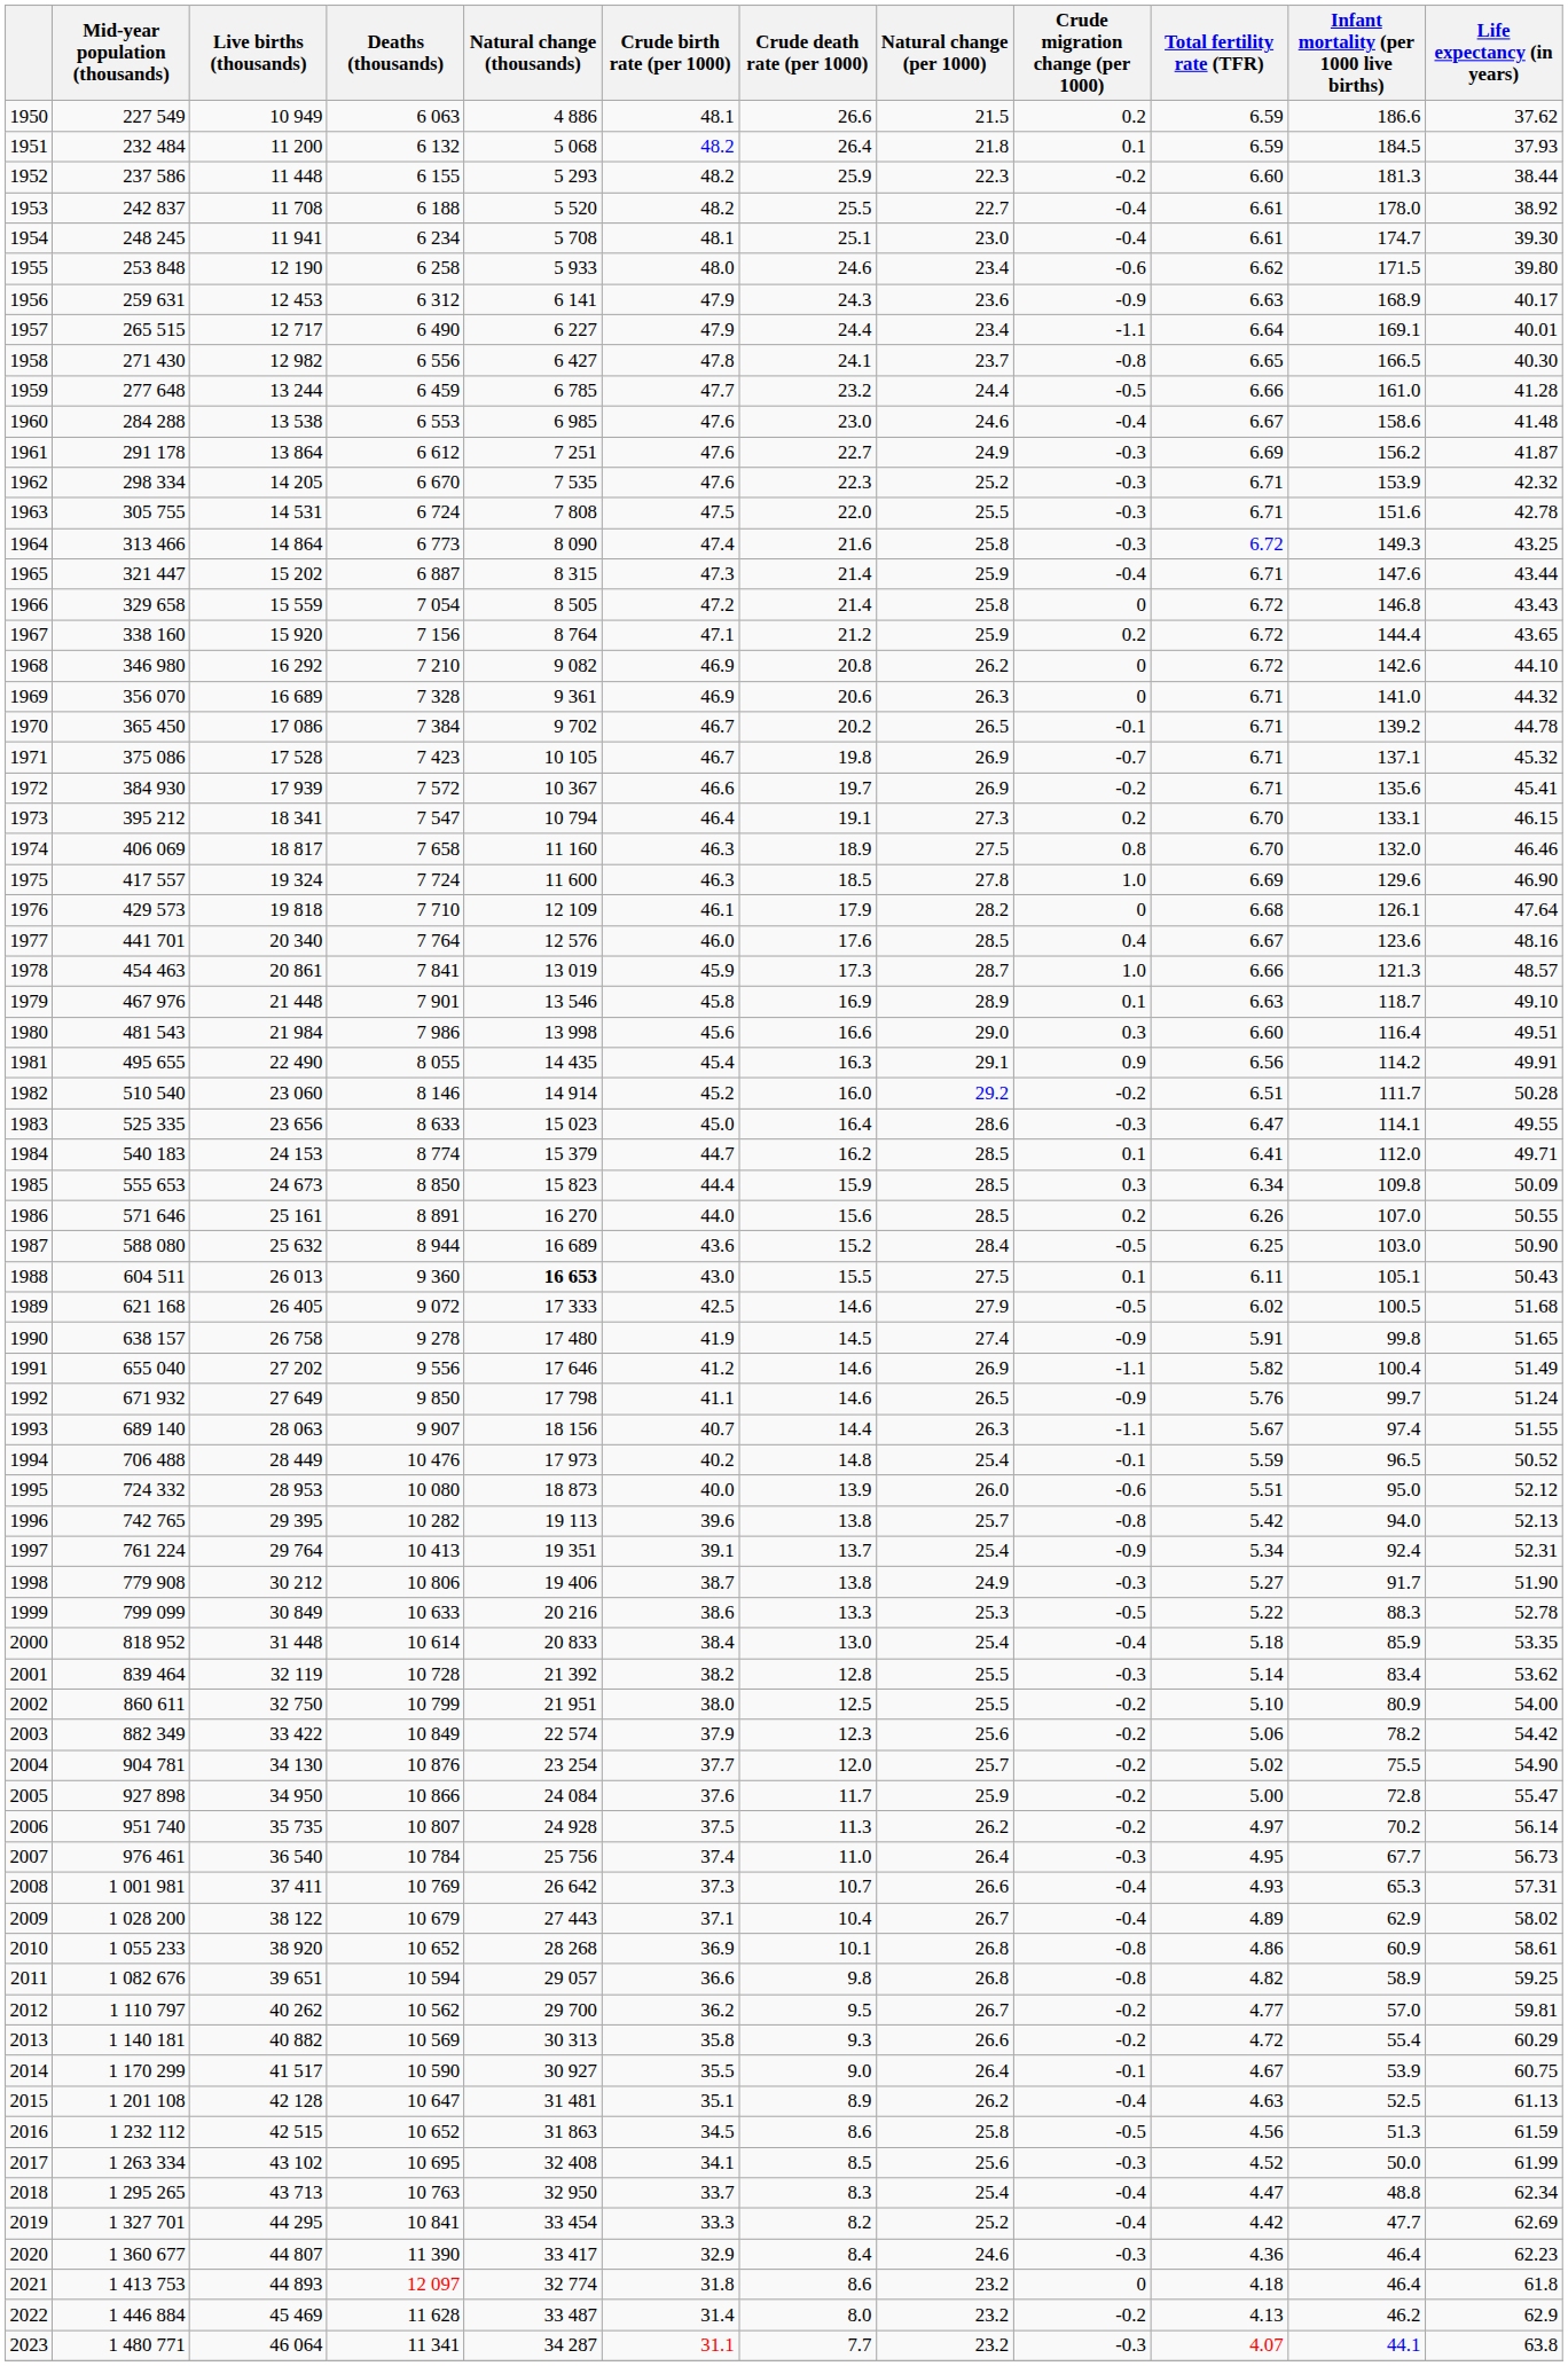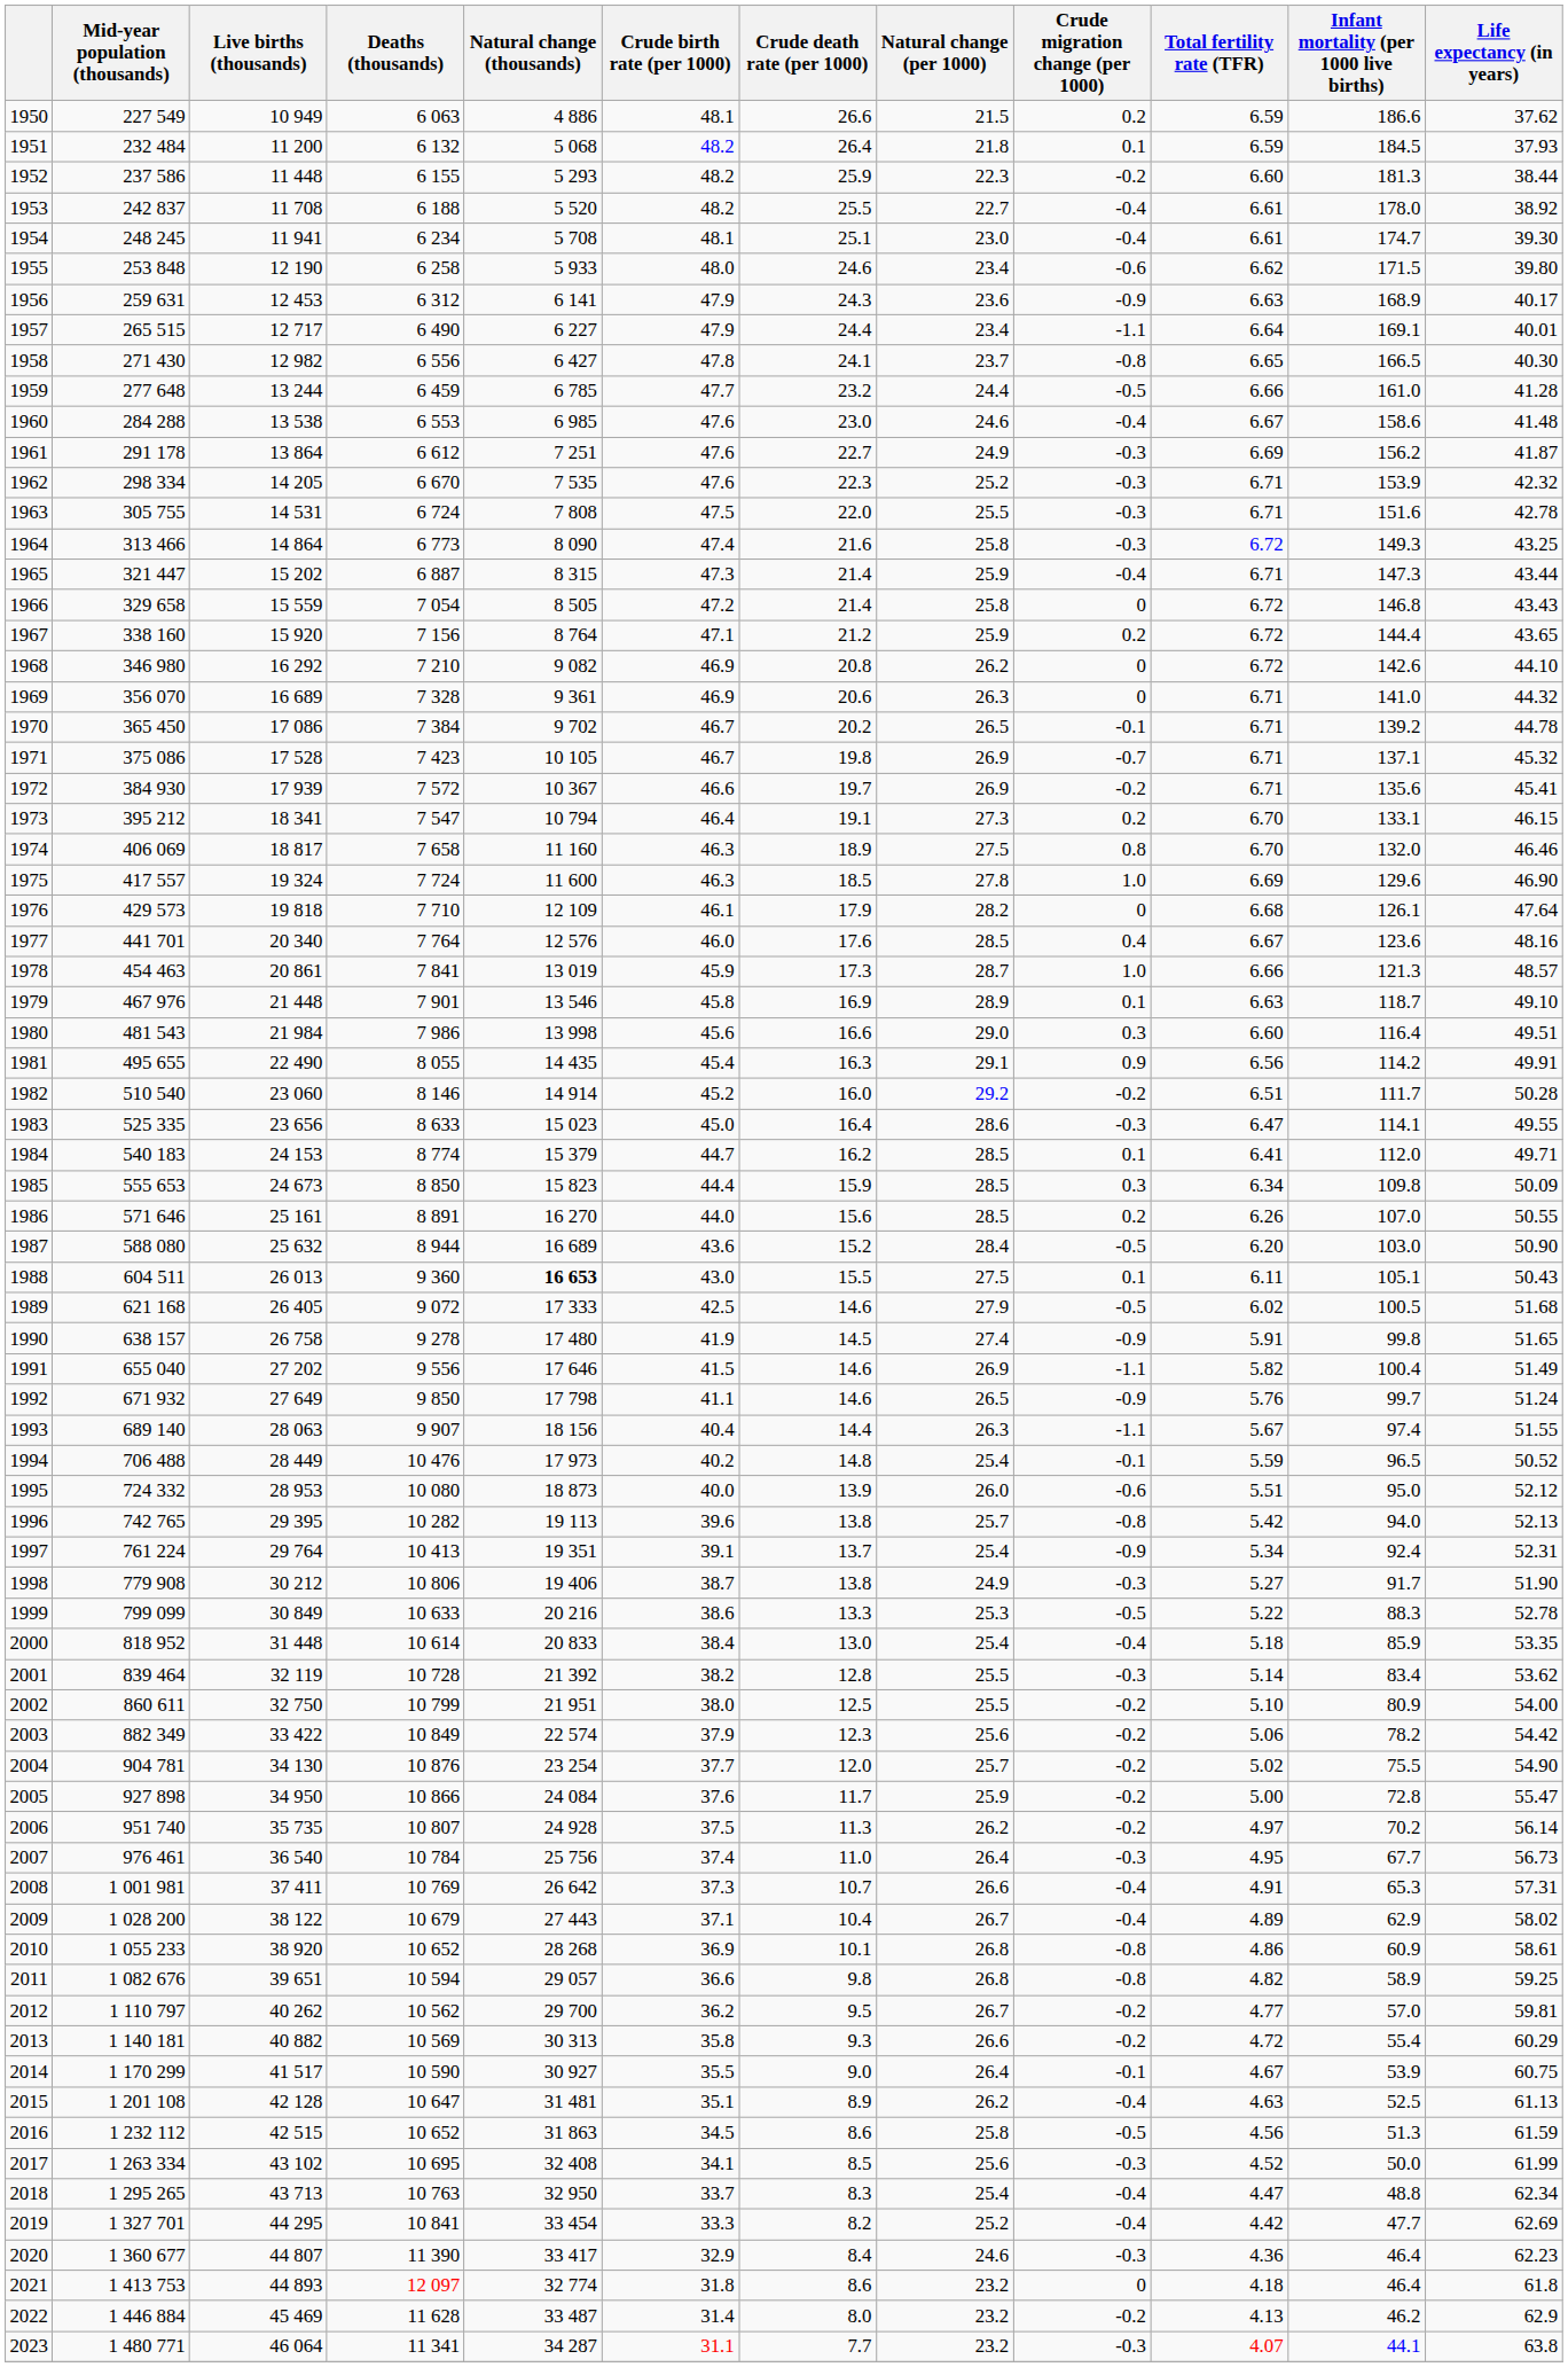1965 | Infant mortality (per 1000 live births): 147.6 -> 147.3
1987 | Total fertility rate (TFR): 6.25 -> 6.20
1991 | Crude birth rate (per 1000): 41.2 -> 41.5
1993 | Crude birth rate (per 1000): 40.7 -> 40.4
2008 | Total fertility rate (TFR): 4.93 -> 4.91
